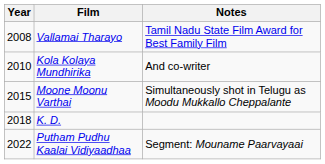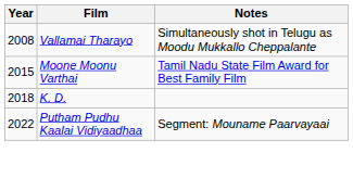Vallamai Tharayo | Notes: Tamil Nadu State Film Award for Best Family Film -> Simultaneously shot in Telugu as Moodu Mukkallo Cheppalante
- row: 2010 | Kola Kolaya Mundhirika | And co-writer
Moone Moonu Varthai | Notes: Simultaneously shot in Telugu as Moodu Mukkallo Cheppalante -> Tamil Nadu State Film Award for Best Family Film
